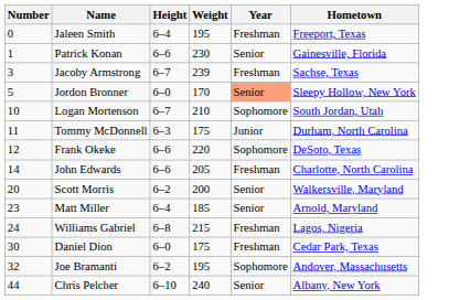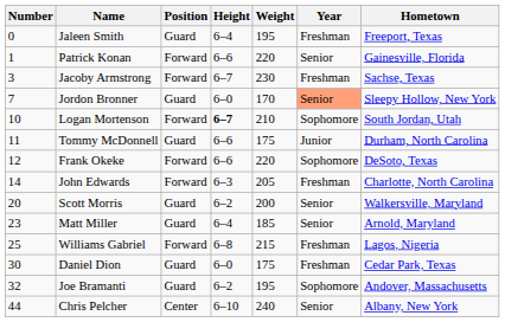+ column: Position | Guard | Forward | Forward | Guard | Forward | Guard | Forward | Forward | Guard | Guard | Forward | Guard | Guard | Center
Patrick Konan | Weight: 230 -> 220
Jacoby Armstrong | Weight: 239 -> 230
Jordon Bronner | Number: 5 -> 7
Logan Mortenson | Height: normal -> bold
Tommy McDonnell | Height: 6–3 -> 6–6
John Edwards | Height: 6–6 -> 6–3
Williams Gabriel | Number: 24 -> 25
